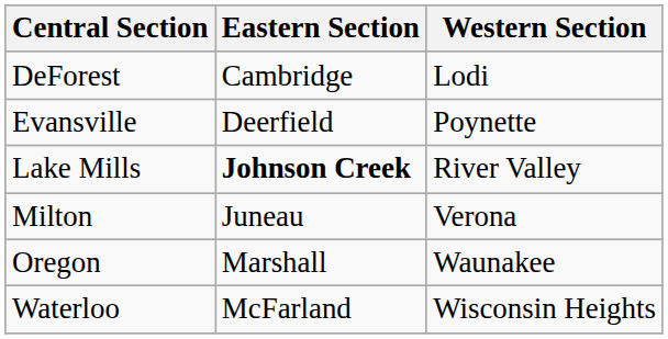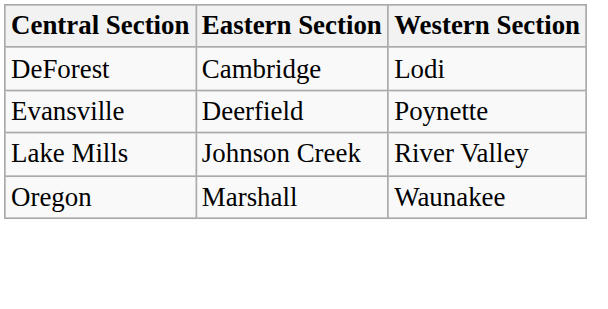Lake Mills | Eastern Section: bold -> normal
- row: Milton | Juneau | Verona
- row: Waterloo | McFarland | Wisconsin Heights
